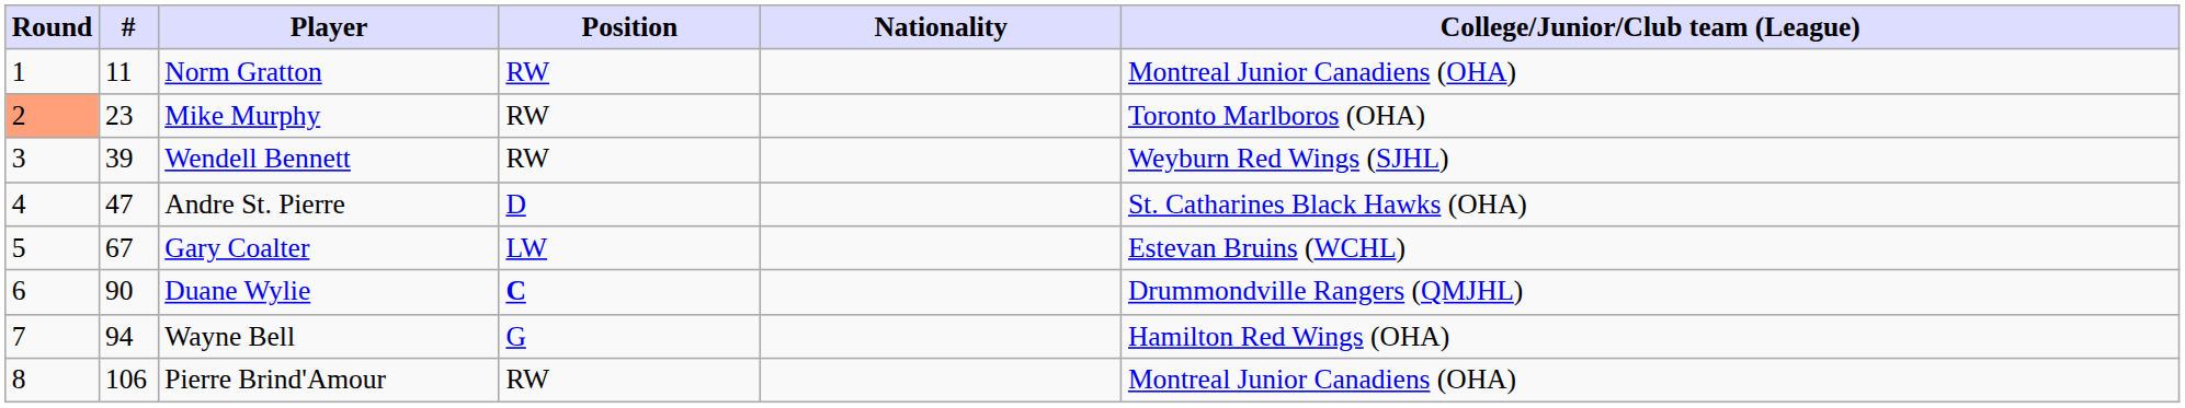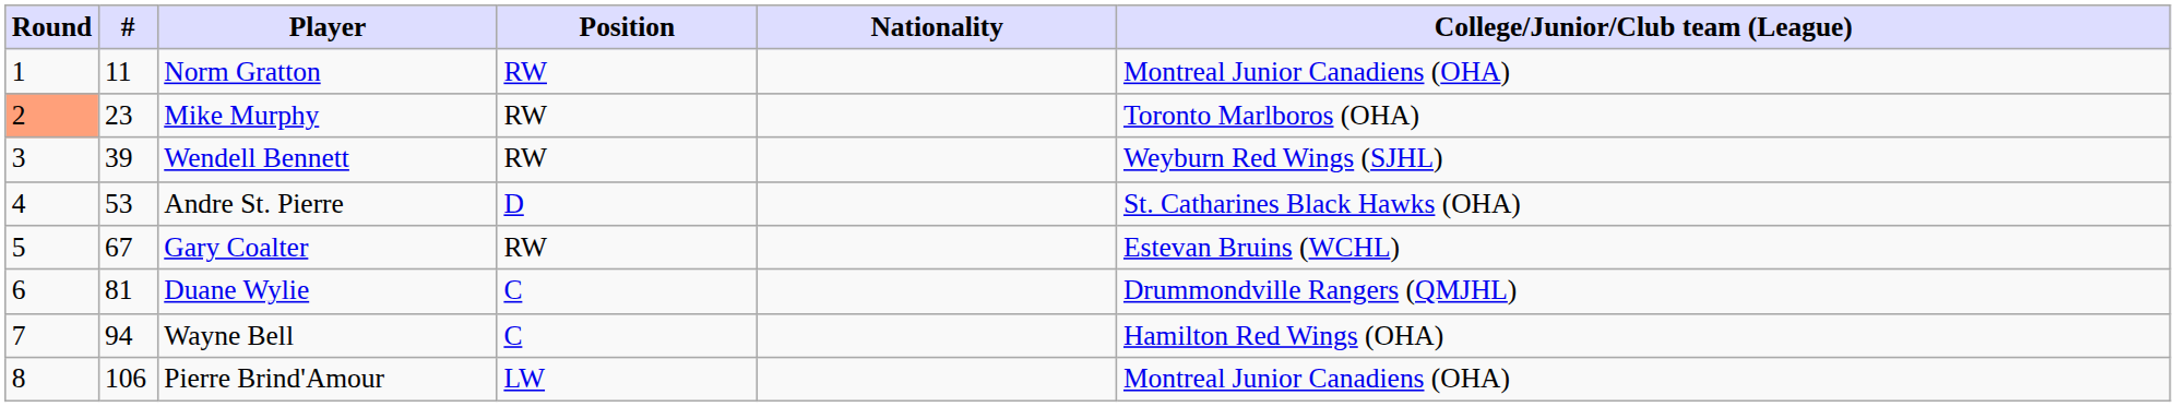Andre St. Pierre | #: 47 -> 53
Gary Coalter | Position: LW -> RW
Duane Wylie | #: 90 -> 81
Duane Wylie | Position: bold -> normal
Wayne Bell | Position: G -> C
Pierre Brind'Amour | Position: RW -> LW
